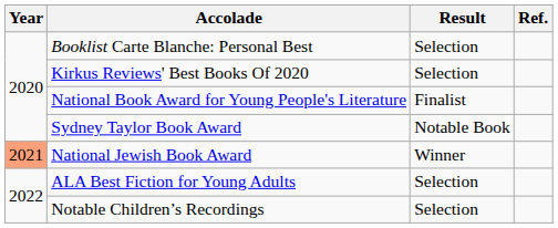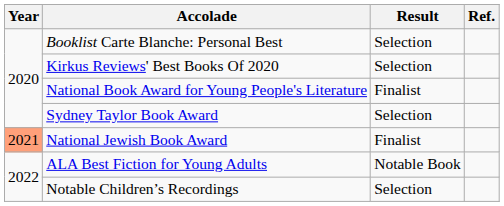Sydney Taylor Book Award | Result: Notable Book -> Selection
National Jewish Book Award | Result: Winner -> Finalist
ALA Best Fiction for Young Adults | Result: Selection -> Notable Book
